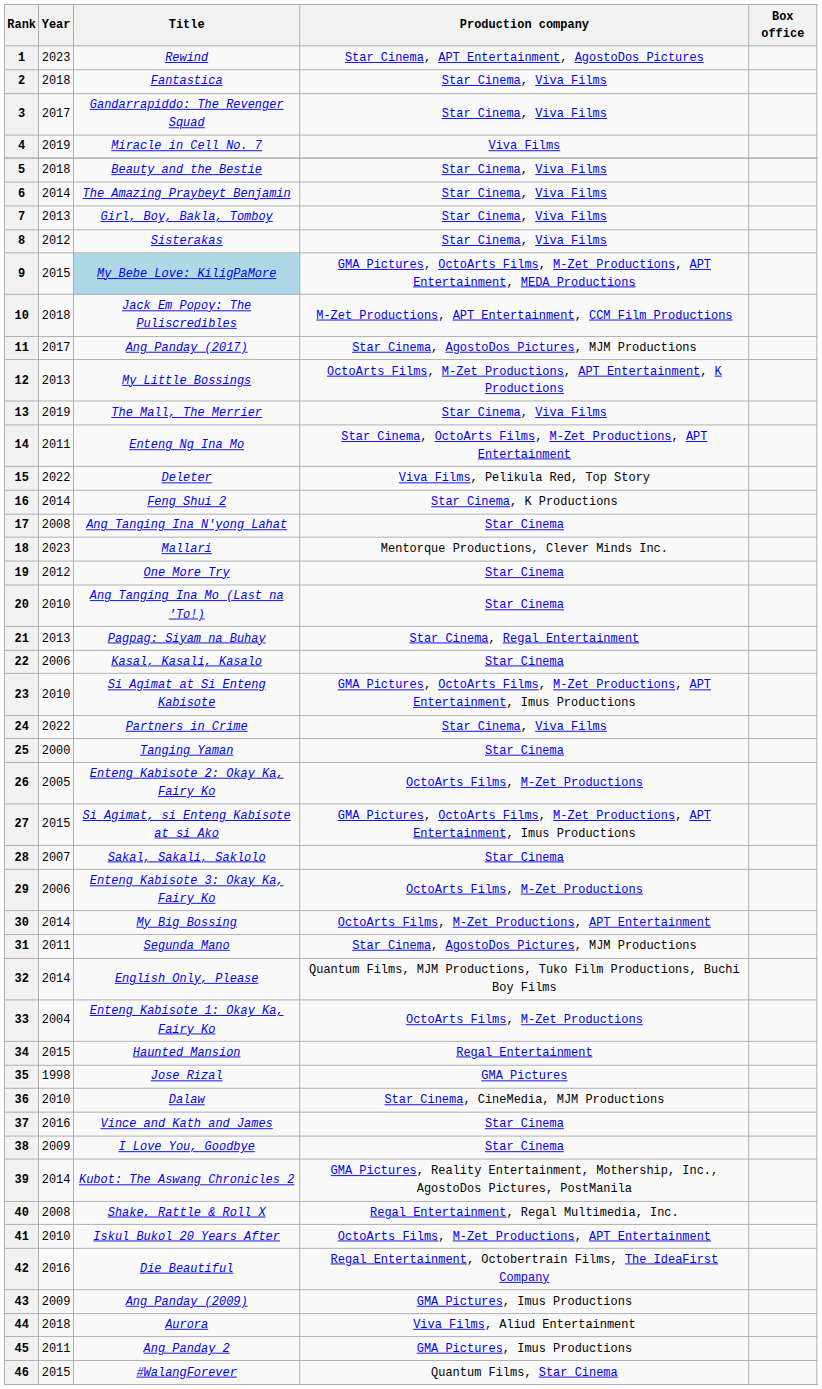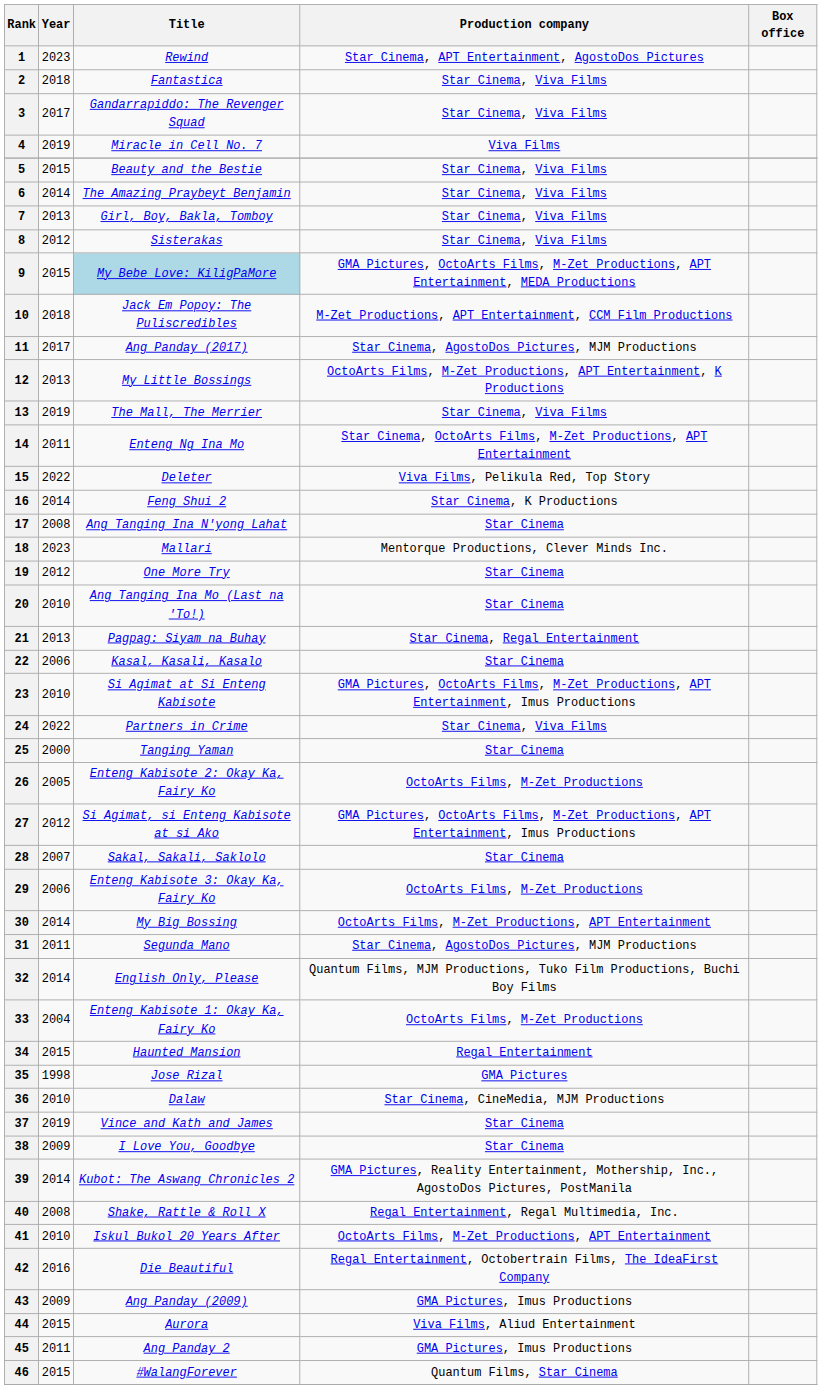5 | Year: 2018 -> 2015
27 | Year: 2015 -> 2012
37 | Year: 2016 -> 2019
44 | Year: 2018 -> 2015
